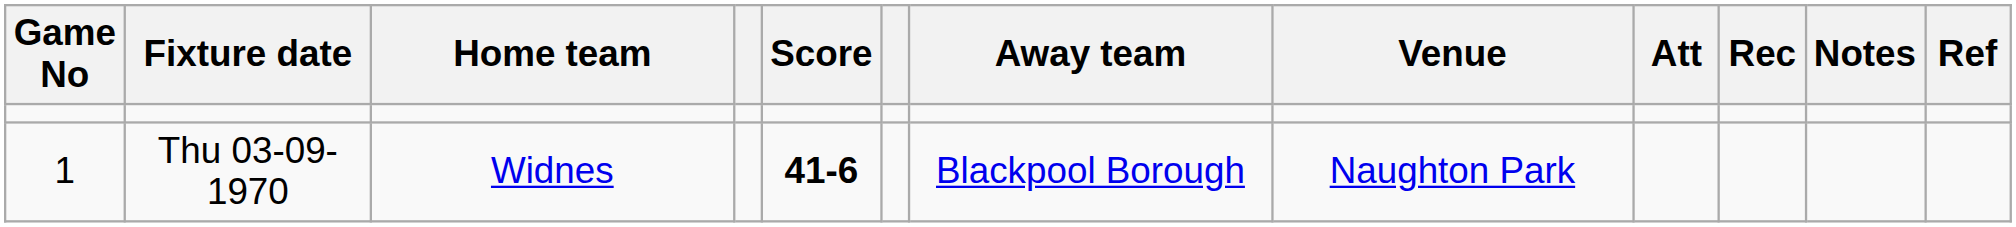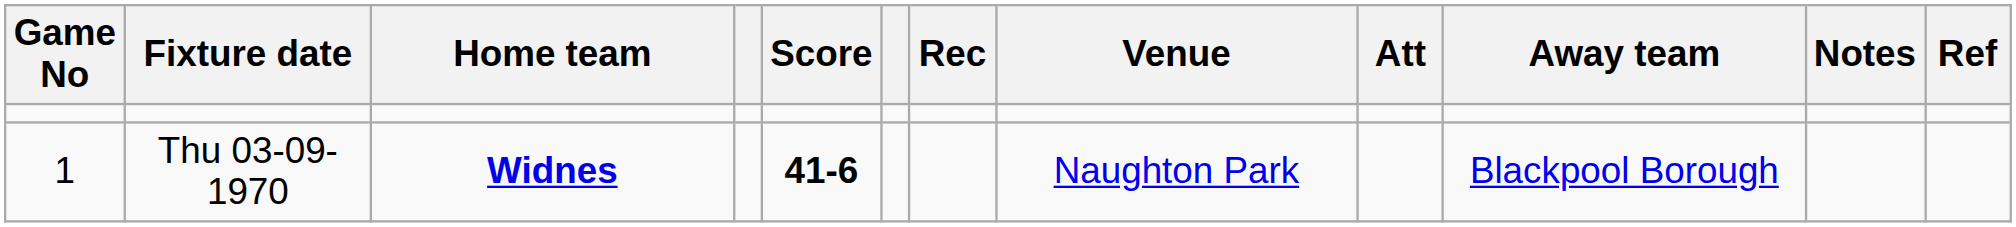columns swapped: Away team <-> Rec
Thu 03-09-1970 | Home team: normal -> bold
